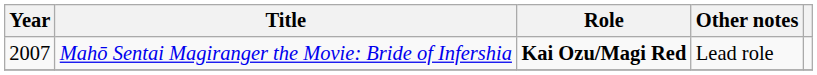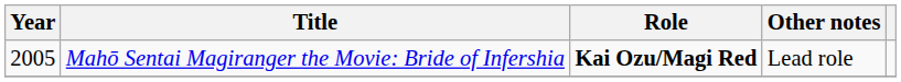Mahō Sentai Magiranger the Movie: Bride of Infershia | Year: 2007 -> 2005
